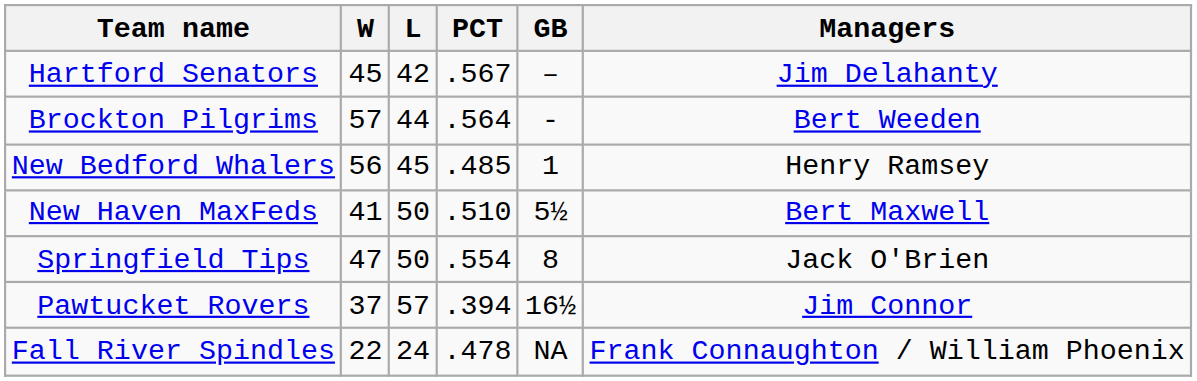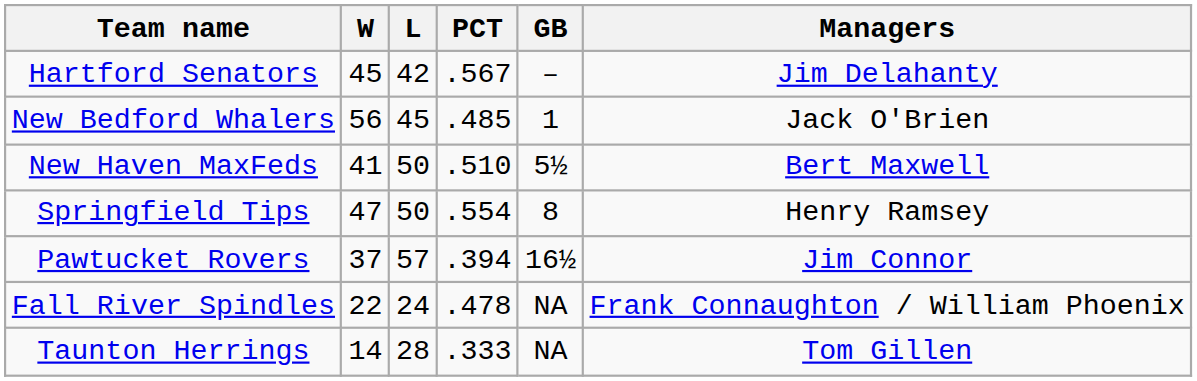- row: Brockton Pilgrims | 57 | 44 | .564 | - | Bert Weeden
New Bedford Whalers | Managers: Henry Ramsey -> Jack O'Brien
Springfield Tips | Managers: Jack O'Brien -> Henry Ramsey
+ row: Taunton Herrings | 14 | 28 | .333 | NA | Tom Gillen
